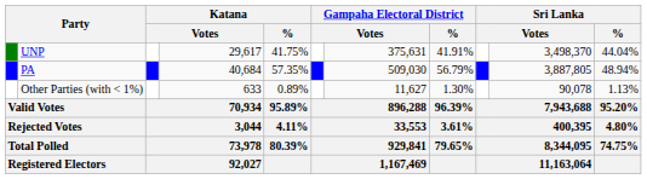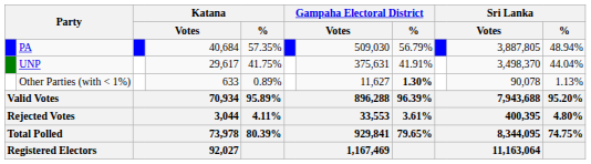rows swapped: PA <-> UNP
Other Parties (with < 1%) | Gampaha Electoral District / %: normal -> bold
